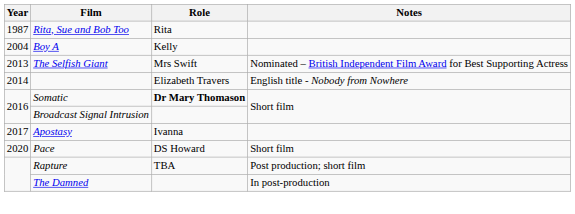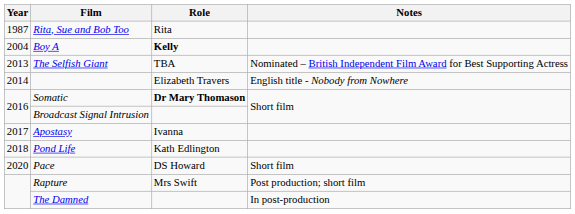Boy A | Role: normal -> bold
The Selfish Giant | Role: Mrs Swift -> TBA
+ row: 2018 | Pond Life | Kath Edlington
Rapture | Role: TBA -> Mrs Swift
